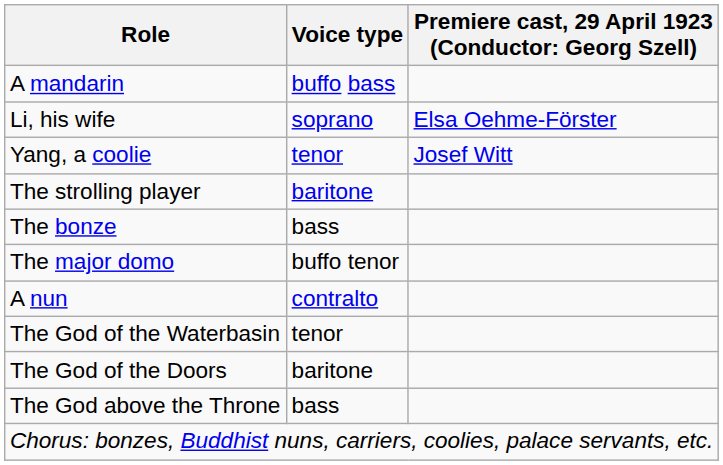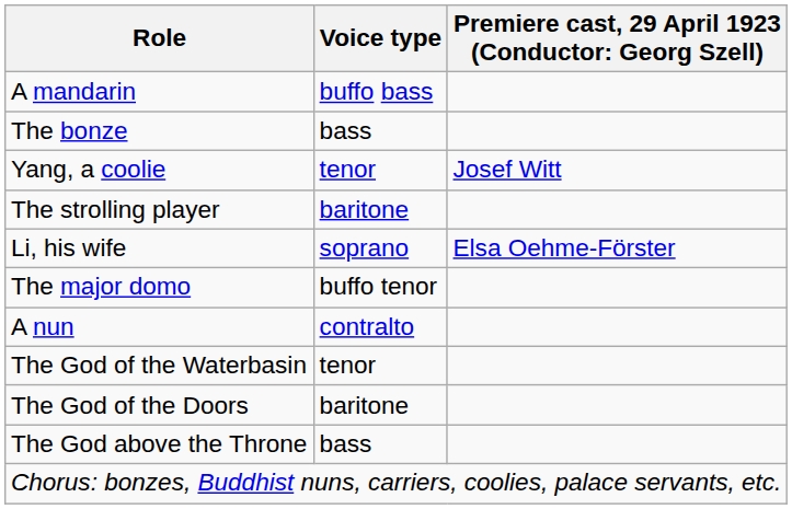rows swapped: Li, his wife <-> The bonze
